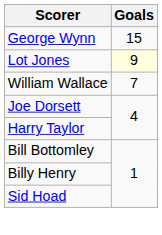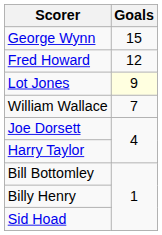+ row: Fred Howard | 12
